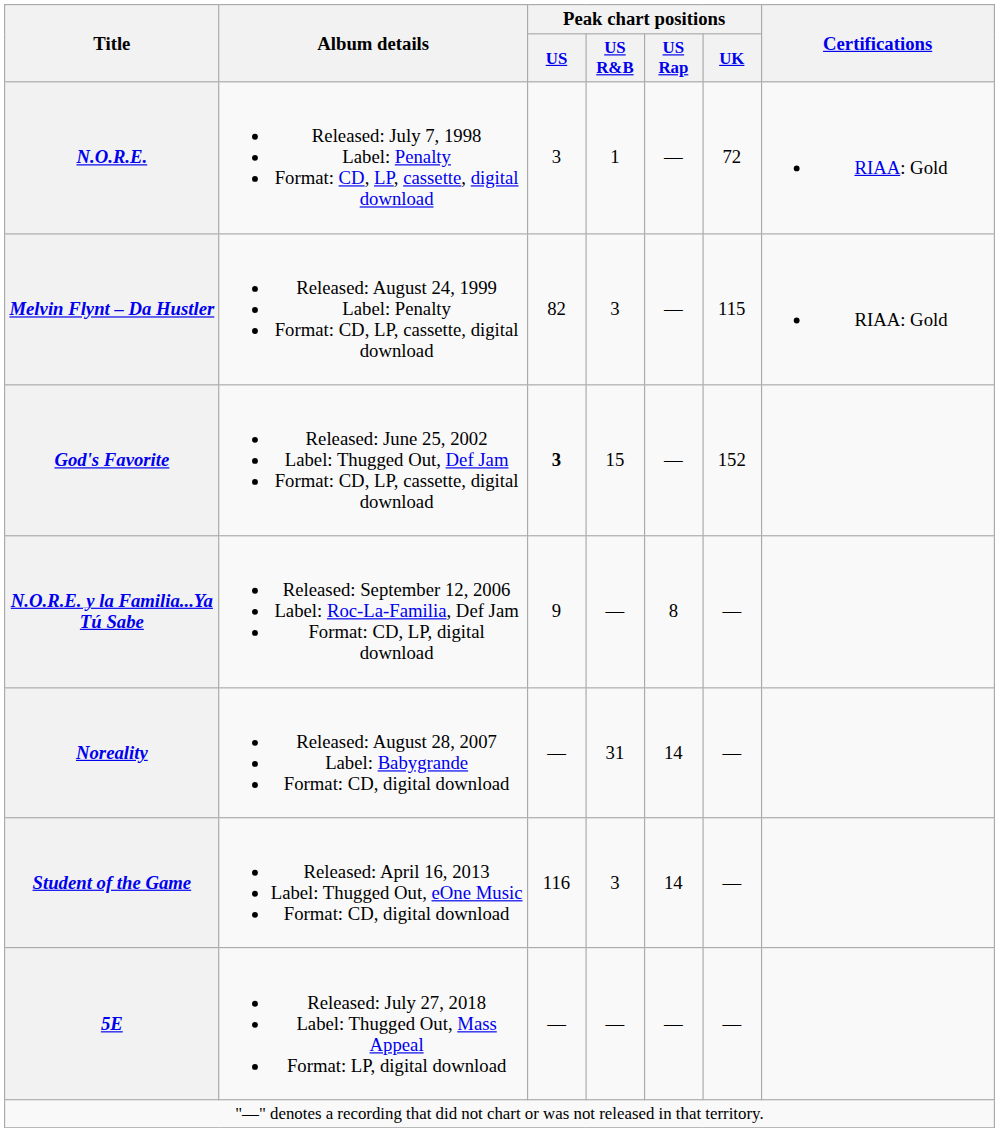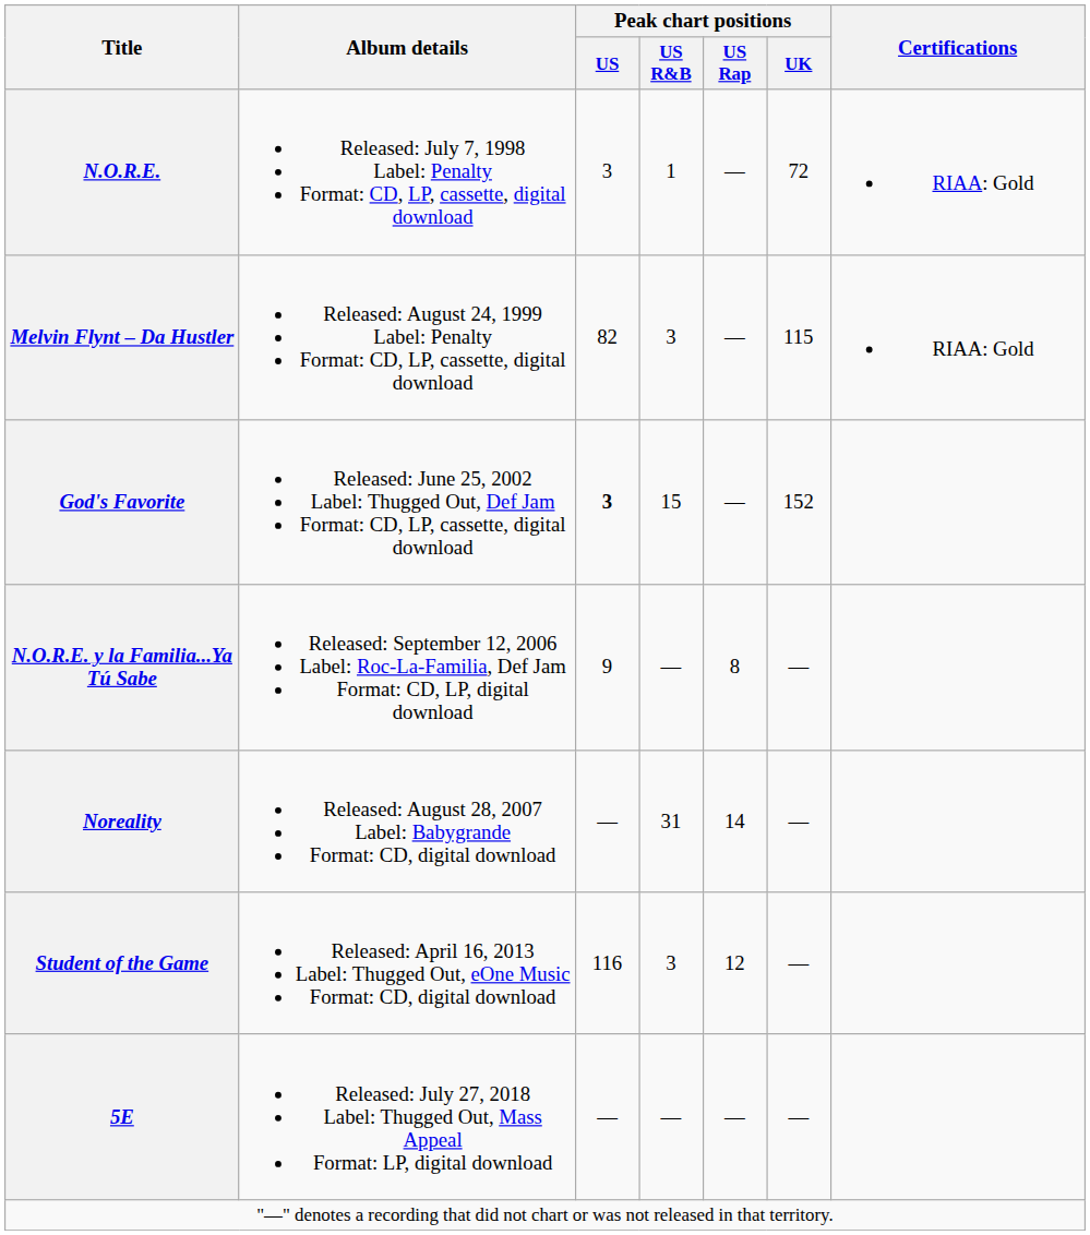Student of the Game | Peak chart positions / US Rap: 14 -> 12
